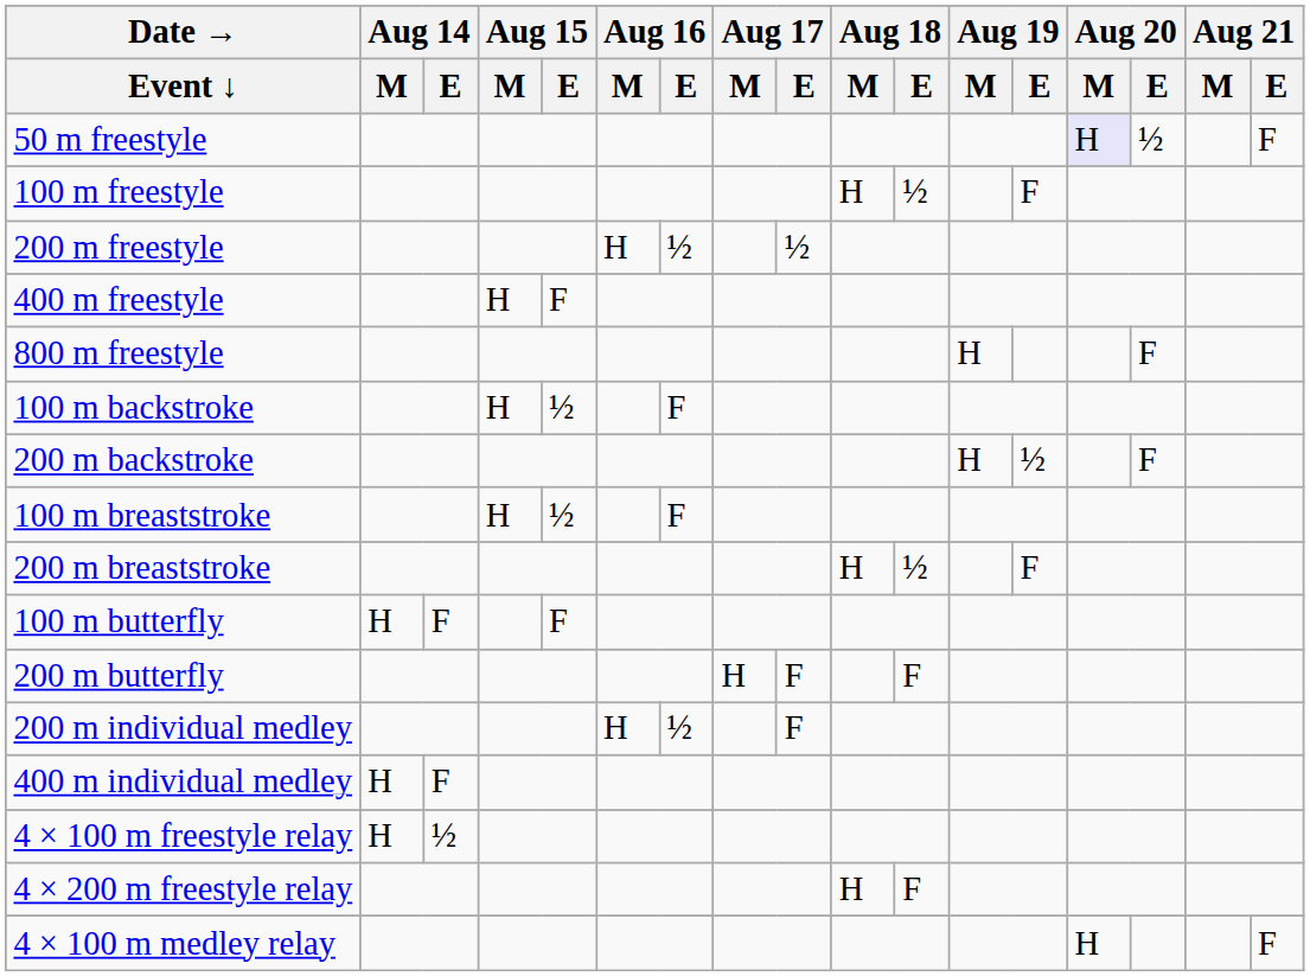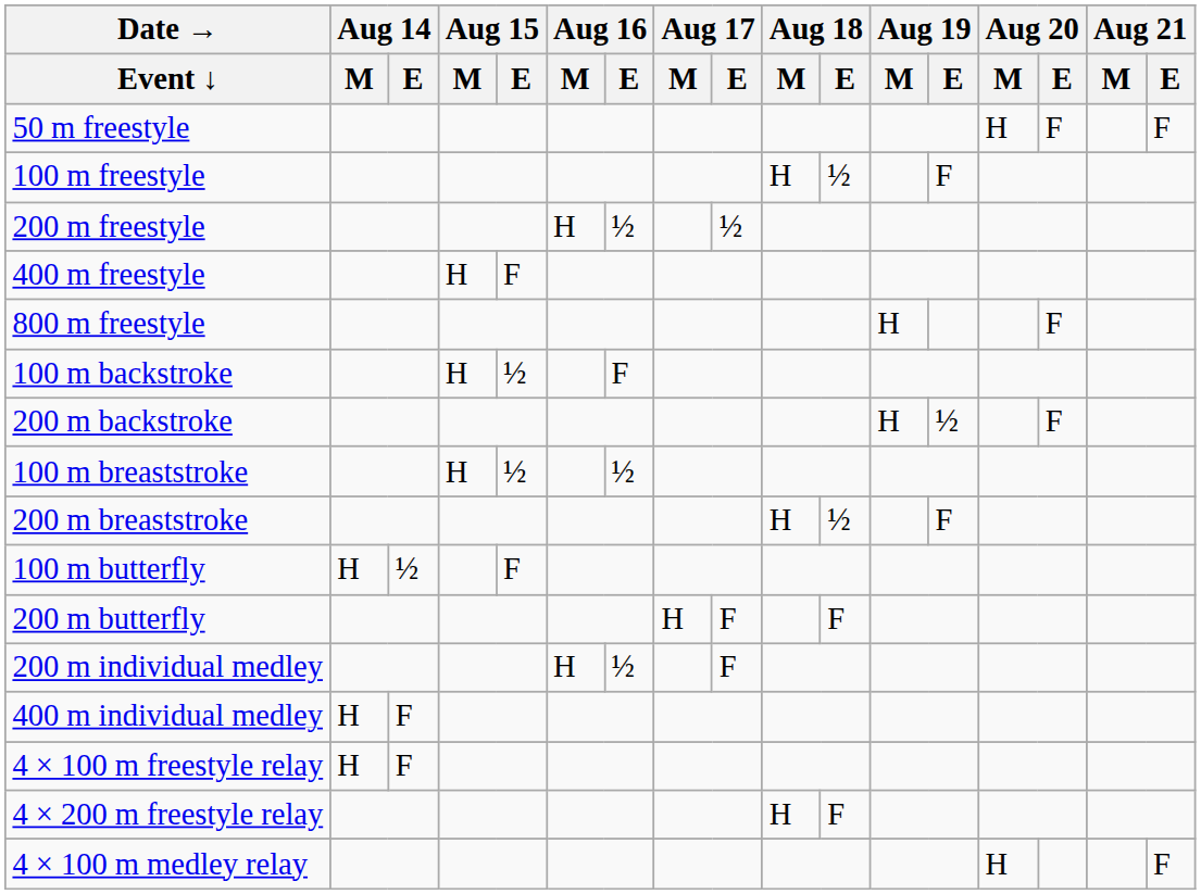50 m freestyle | Aug 20 / M: lavender background -> no background
50 m freestyle | Aug 20 / E: ½ -> F
100 m breaststroke | Aug 16 / E: F -> ½
100 m butterfly | Aug 14 / E: F -> ½
4 × 100 m freestyle relay | Aug 14 / E: ½ -> F
